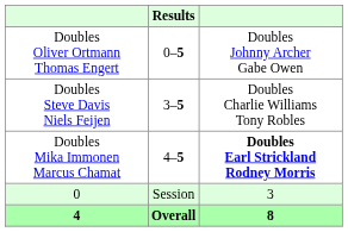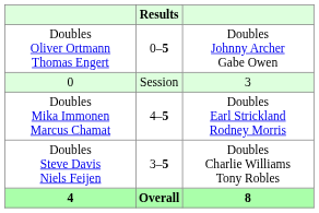rows swapped: Doubles Steve Davis Niels Feijen <-> 0
Doubles Mika Immonen Marcus Chamat | column 3: bold -> normal
